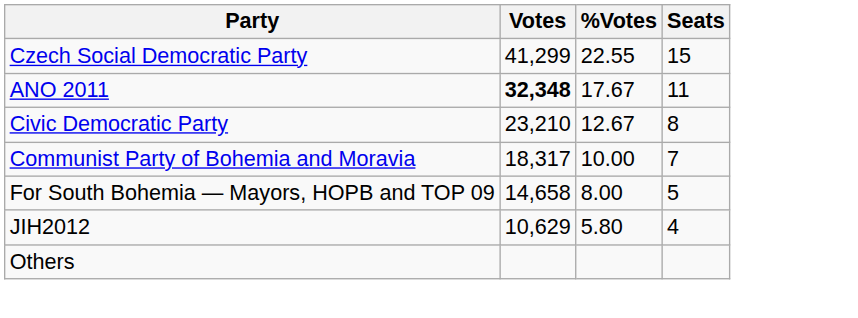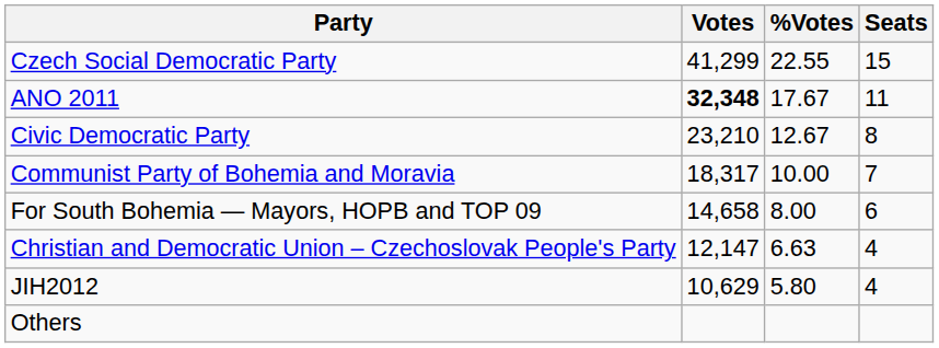For South Bohemia — Mayors, HOPB and TOP 09 | Seats: 5 -> 6
+ row: Christian and Democratic Union – Czechoslovak People's Party | 12,147 | 6.63 | 4
